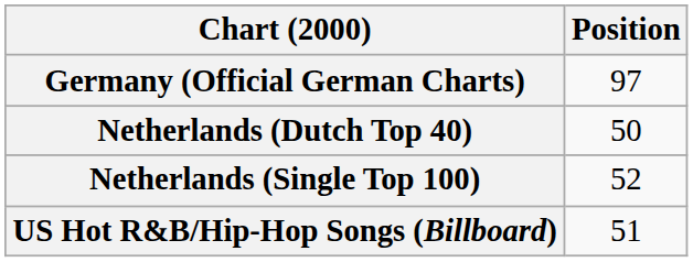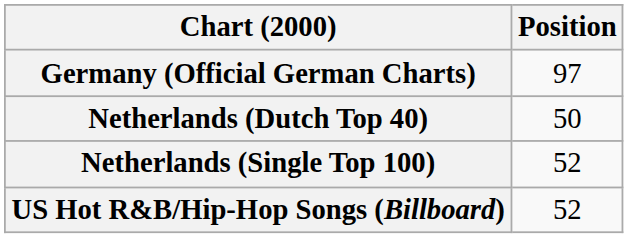US Hot R&B/Hip-Hop Songs (Billboard) | Position: 51 -> 52
